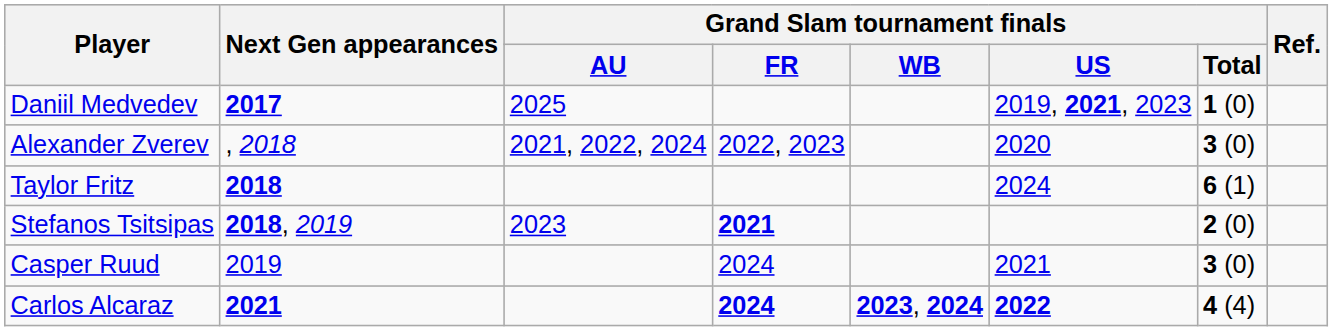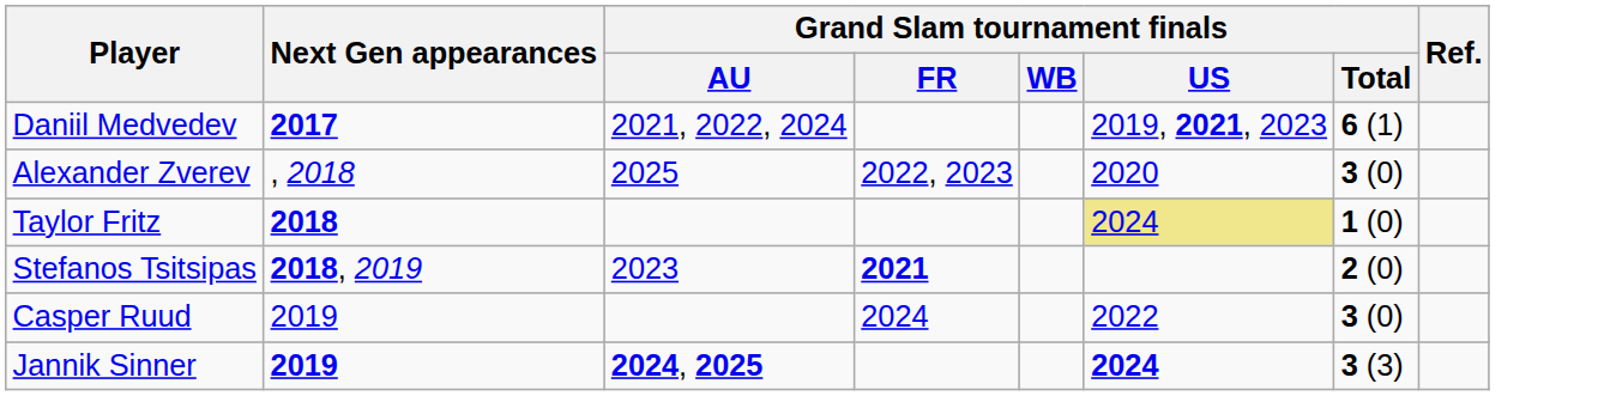Daniil Medvedev | Grand Slam tournament finals / AU: 2025 -> 2021, 2022, 2024
Daniil Medvedev | Grand Slam tournament finals / Total: 1 (0) -> 6 (1)
Alexander Zverev | Grand Slam tournament finals / AU: 2021, 2022, 2024 -> 2025
Taylor Fritz | Grand Slam tournament finals / US: no background -> khaki background
Taylor Fritz | Grand Slam tournament finals / Total: 6 (1) -> 1 (0)
Casper Ruud | Grand Slam tournament finals / US: 2021 -> 2022
+ row: Jannik Sinner | 2019 | 2024, 2025 | 2024 | 3 (3)
- row: Carlos Alcaraz | 2021 | 2024 | 2023, 2024 | 2022 | 4 (4)
